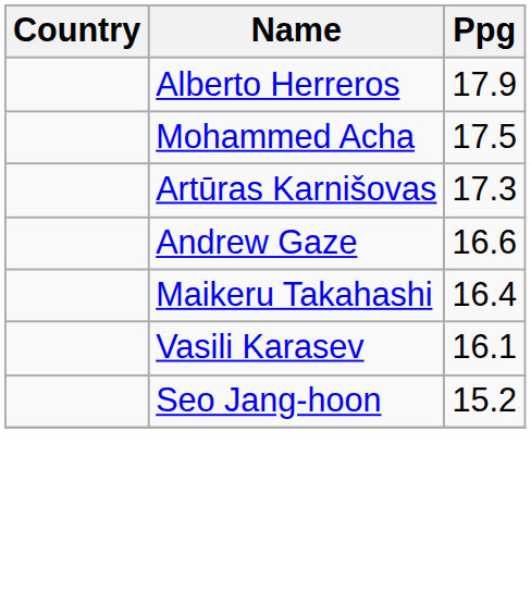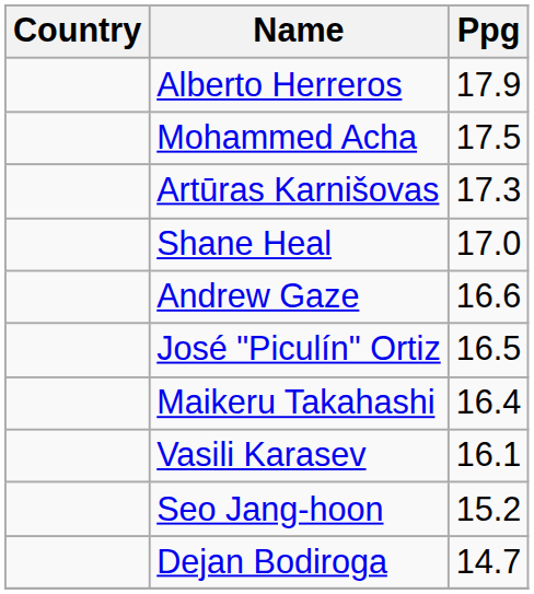+ row: Shane Heal | 17.0
+ row: José "Piculín" Ortiz | 16.5
+ row: Dejan Bodiroga | 14.7
